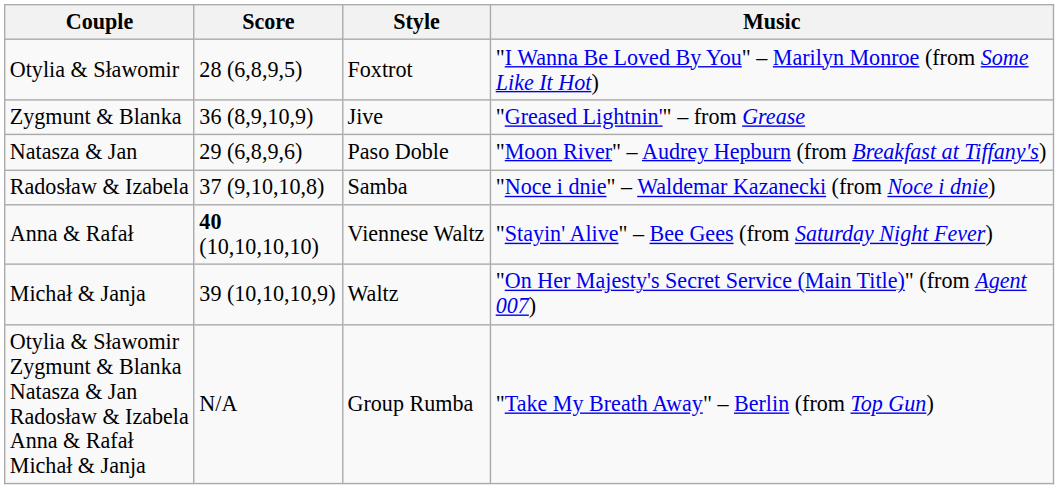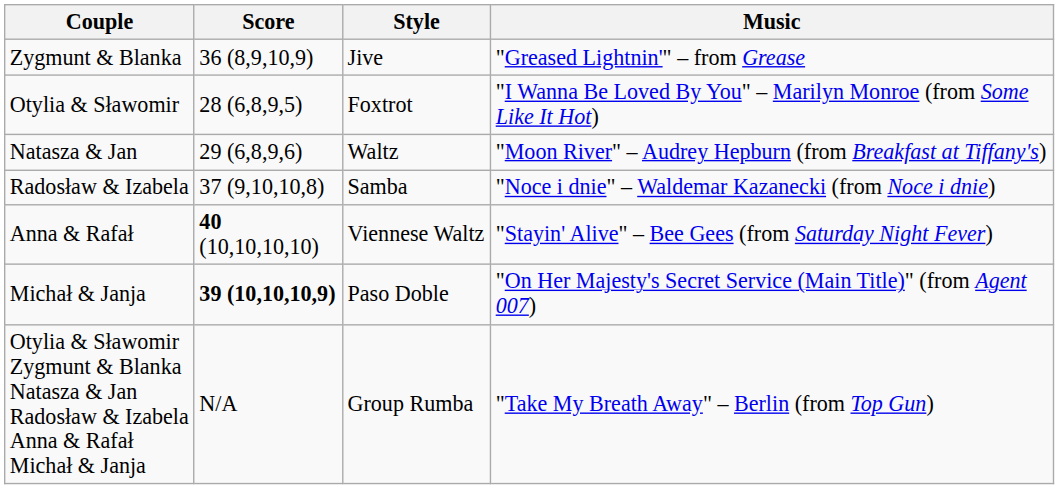rows swapped: Otylia & Sławomir <-> Zygmunt & Blanka
Natasza & Jan | Style: Paso Doble -> Waltz
Michał & Janja | Score: normal -> bold
Michał & Janja | Style: Waltz -> Paso Doble
